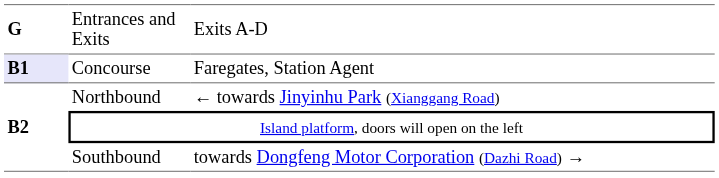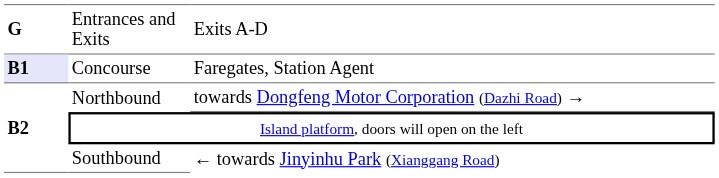Northbound | column 3: ← towards Jinyinhu Park (Xianggang Road) -> towards Dongfeng Motor Corporation (Dazhi Road) →
Southbound | column 3: towards Dongfeng Motor Corporation (Dazhi Road) → -> ← towards Jinyinhu Park (Xianggang Road)
